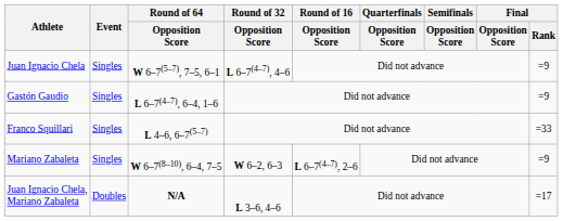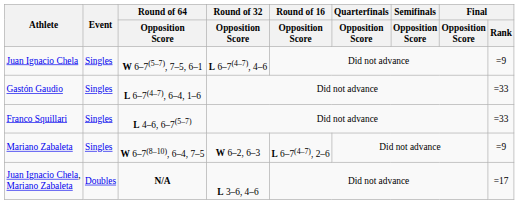Gastón Gaudio | Final / Rank: =9 -> =33
